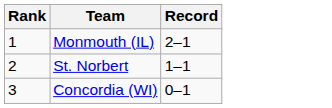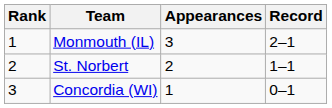+ column: Appearances | 3 | 2 | 1
